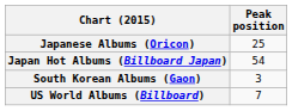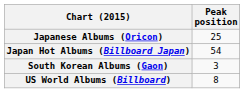US World Albums (Billboard) | Peak position: 7 -> 8
